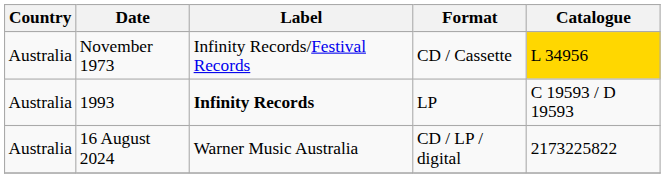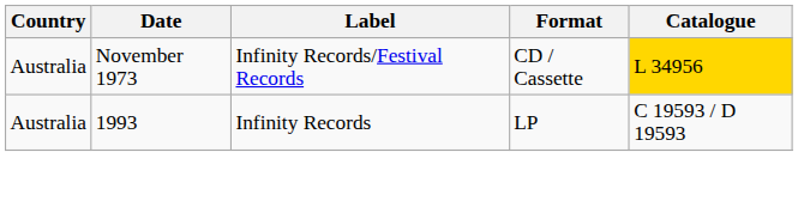1993 | Label: bold -> normal
- row: Australia | 16 August 2024 | Warner Music Australia | CD / LP / digital | 2173225822
